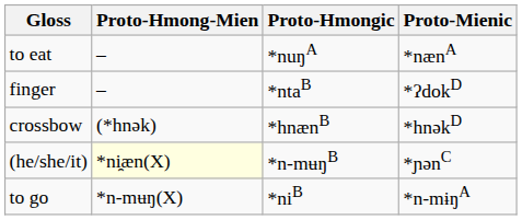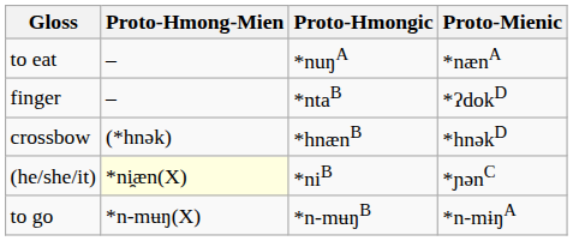(he/she/it) | Proto-Hmongic: *n-mʉŋB -> *niB
to go | Proto-Hmongic: *niB -> *n-mʉŋB
